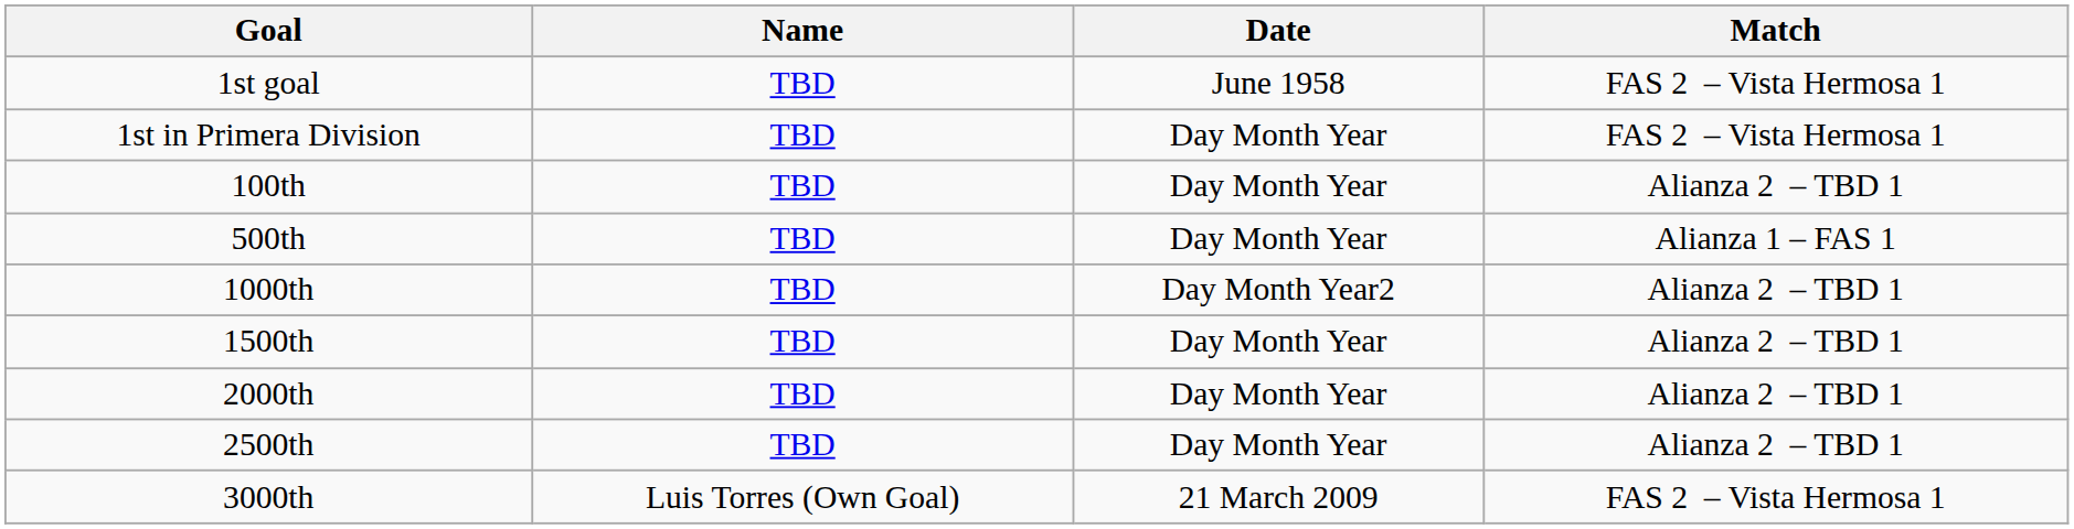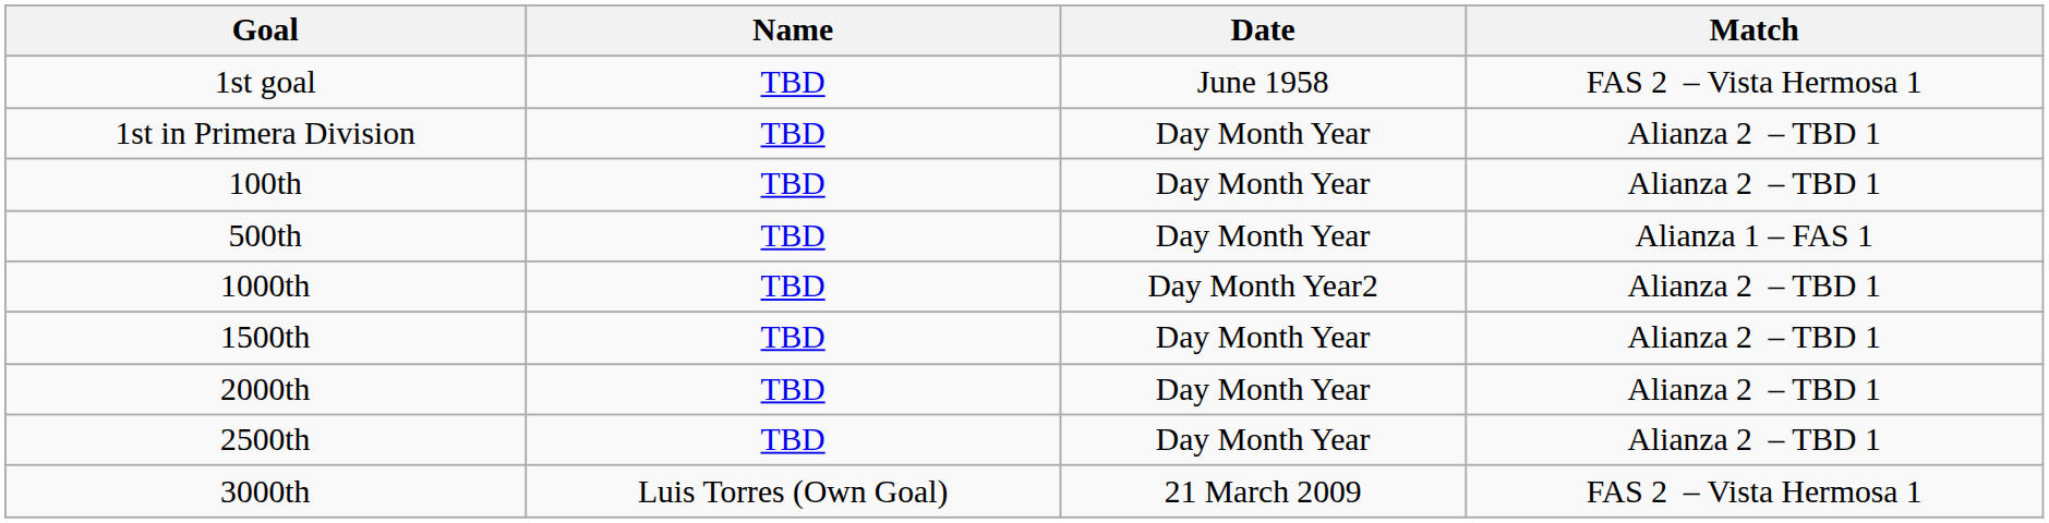1st in Primera Division | Match: FAS 2 – Vista Hermosa 1 -> Alianza 2 – TBD 1
